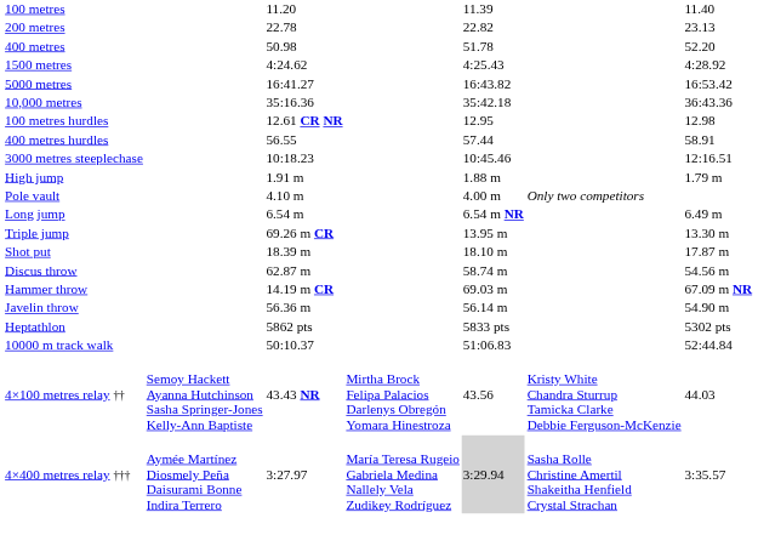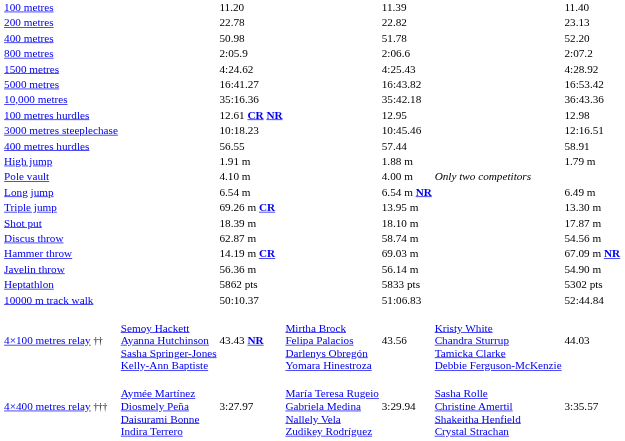+ row: 800 metres | 2:05.9 | 2:06.6 | 2:07.2
rows swapped: 400 metres hurdles <-> 3000 metres steeplechase
4×400 metres relay ††† | column 5: lightgrey background -> no background
